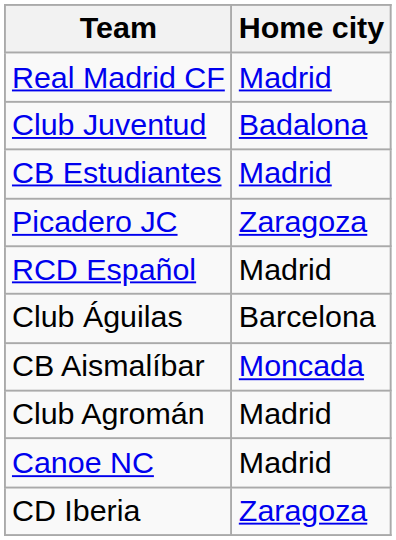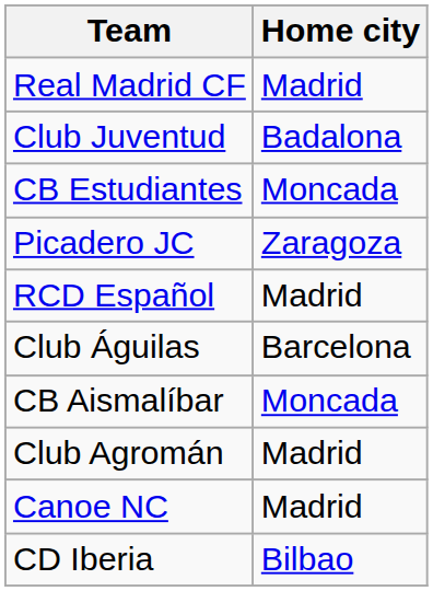CB Estudiantes | Home city: Madrid -> Moncada
CD Iberia | Home city: Zaragoza -> Bilbao
